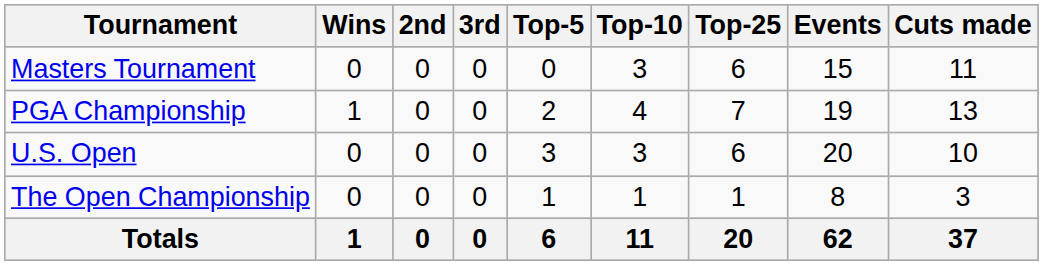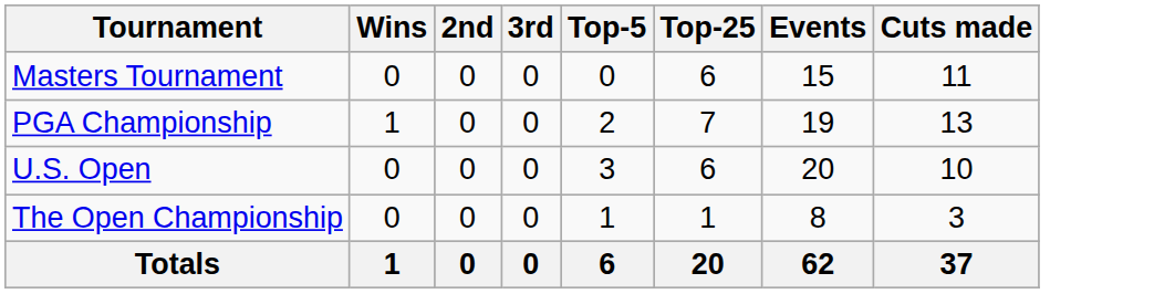- column: Top-10 | 3 | 4 | 3 | 1 | 11
